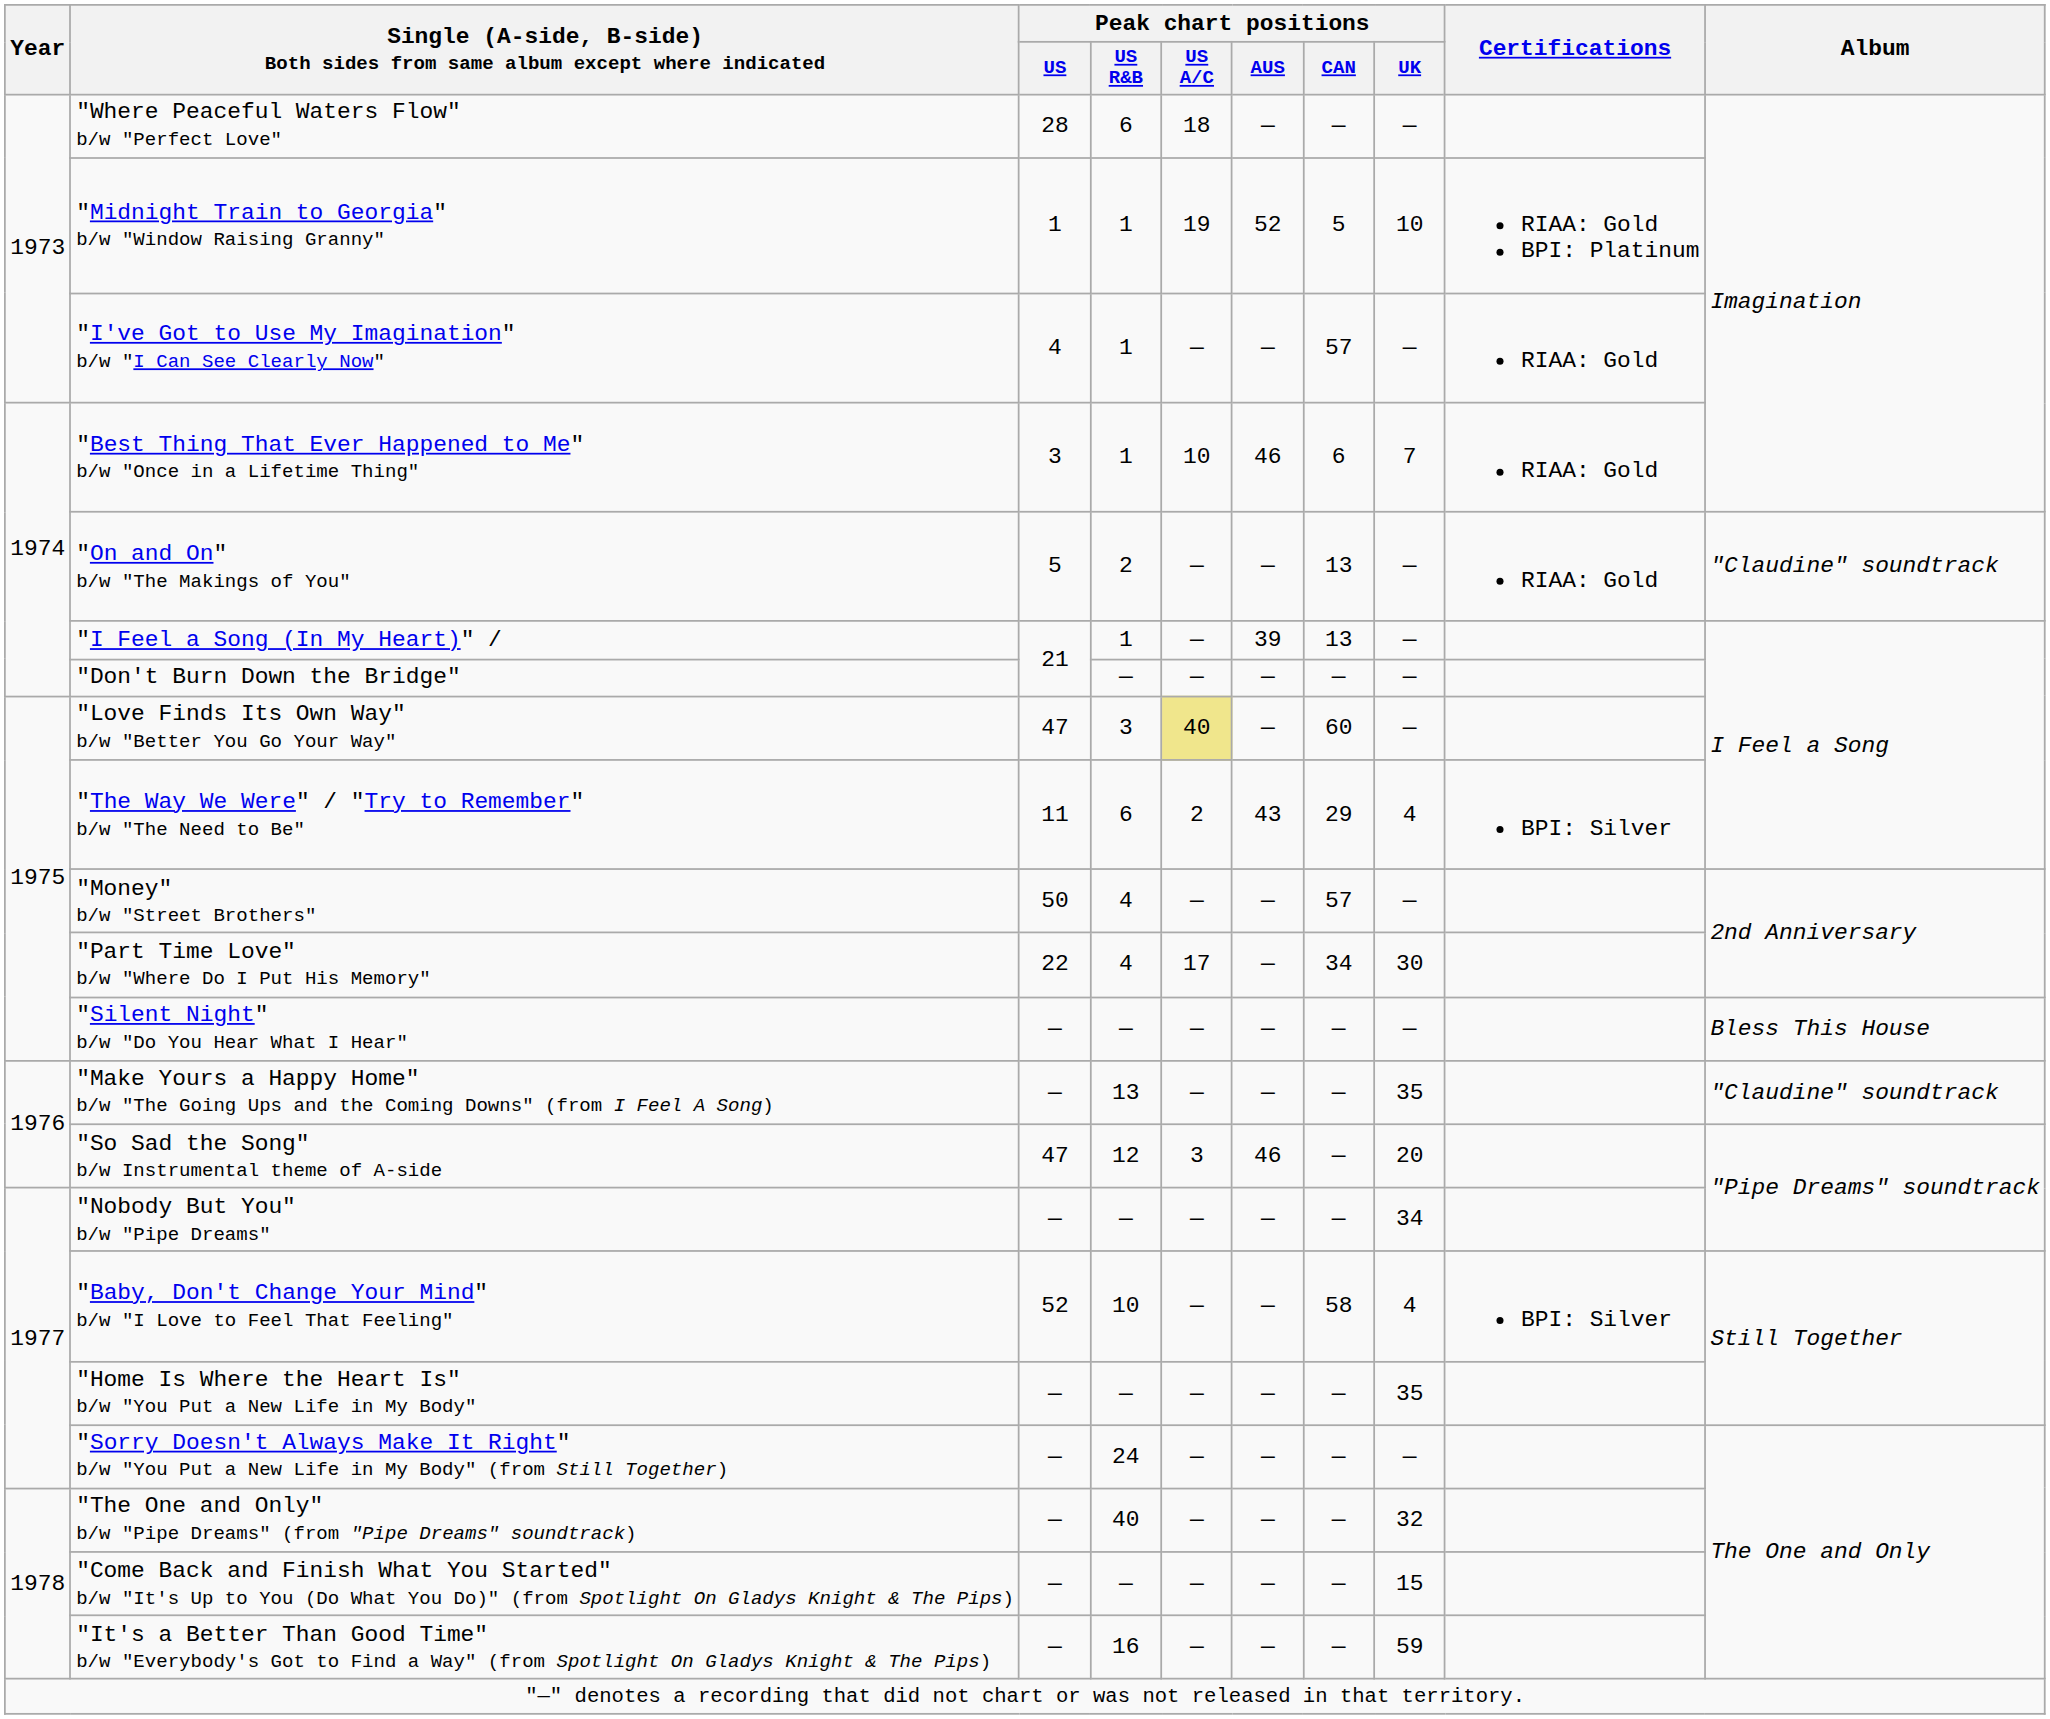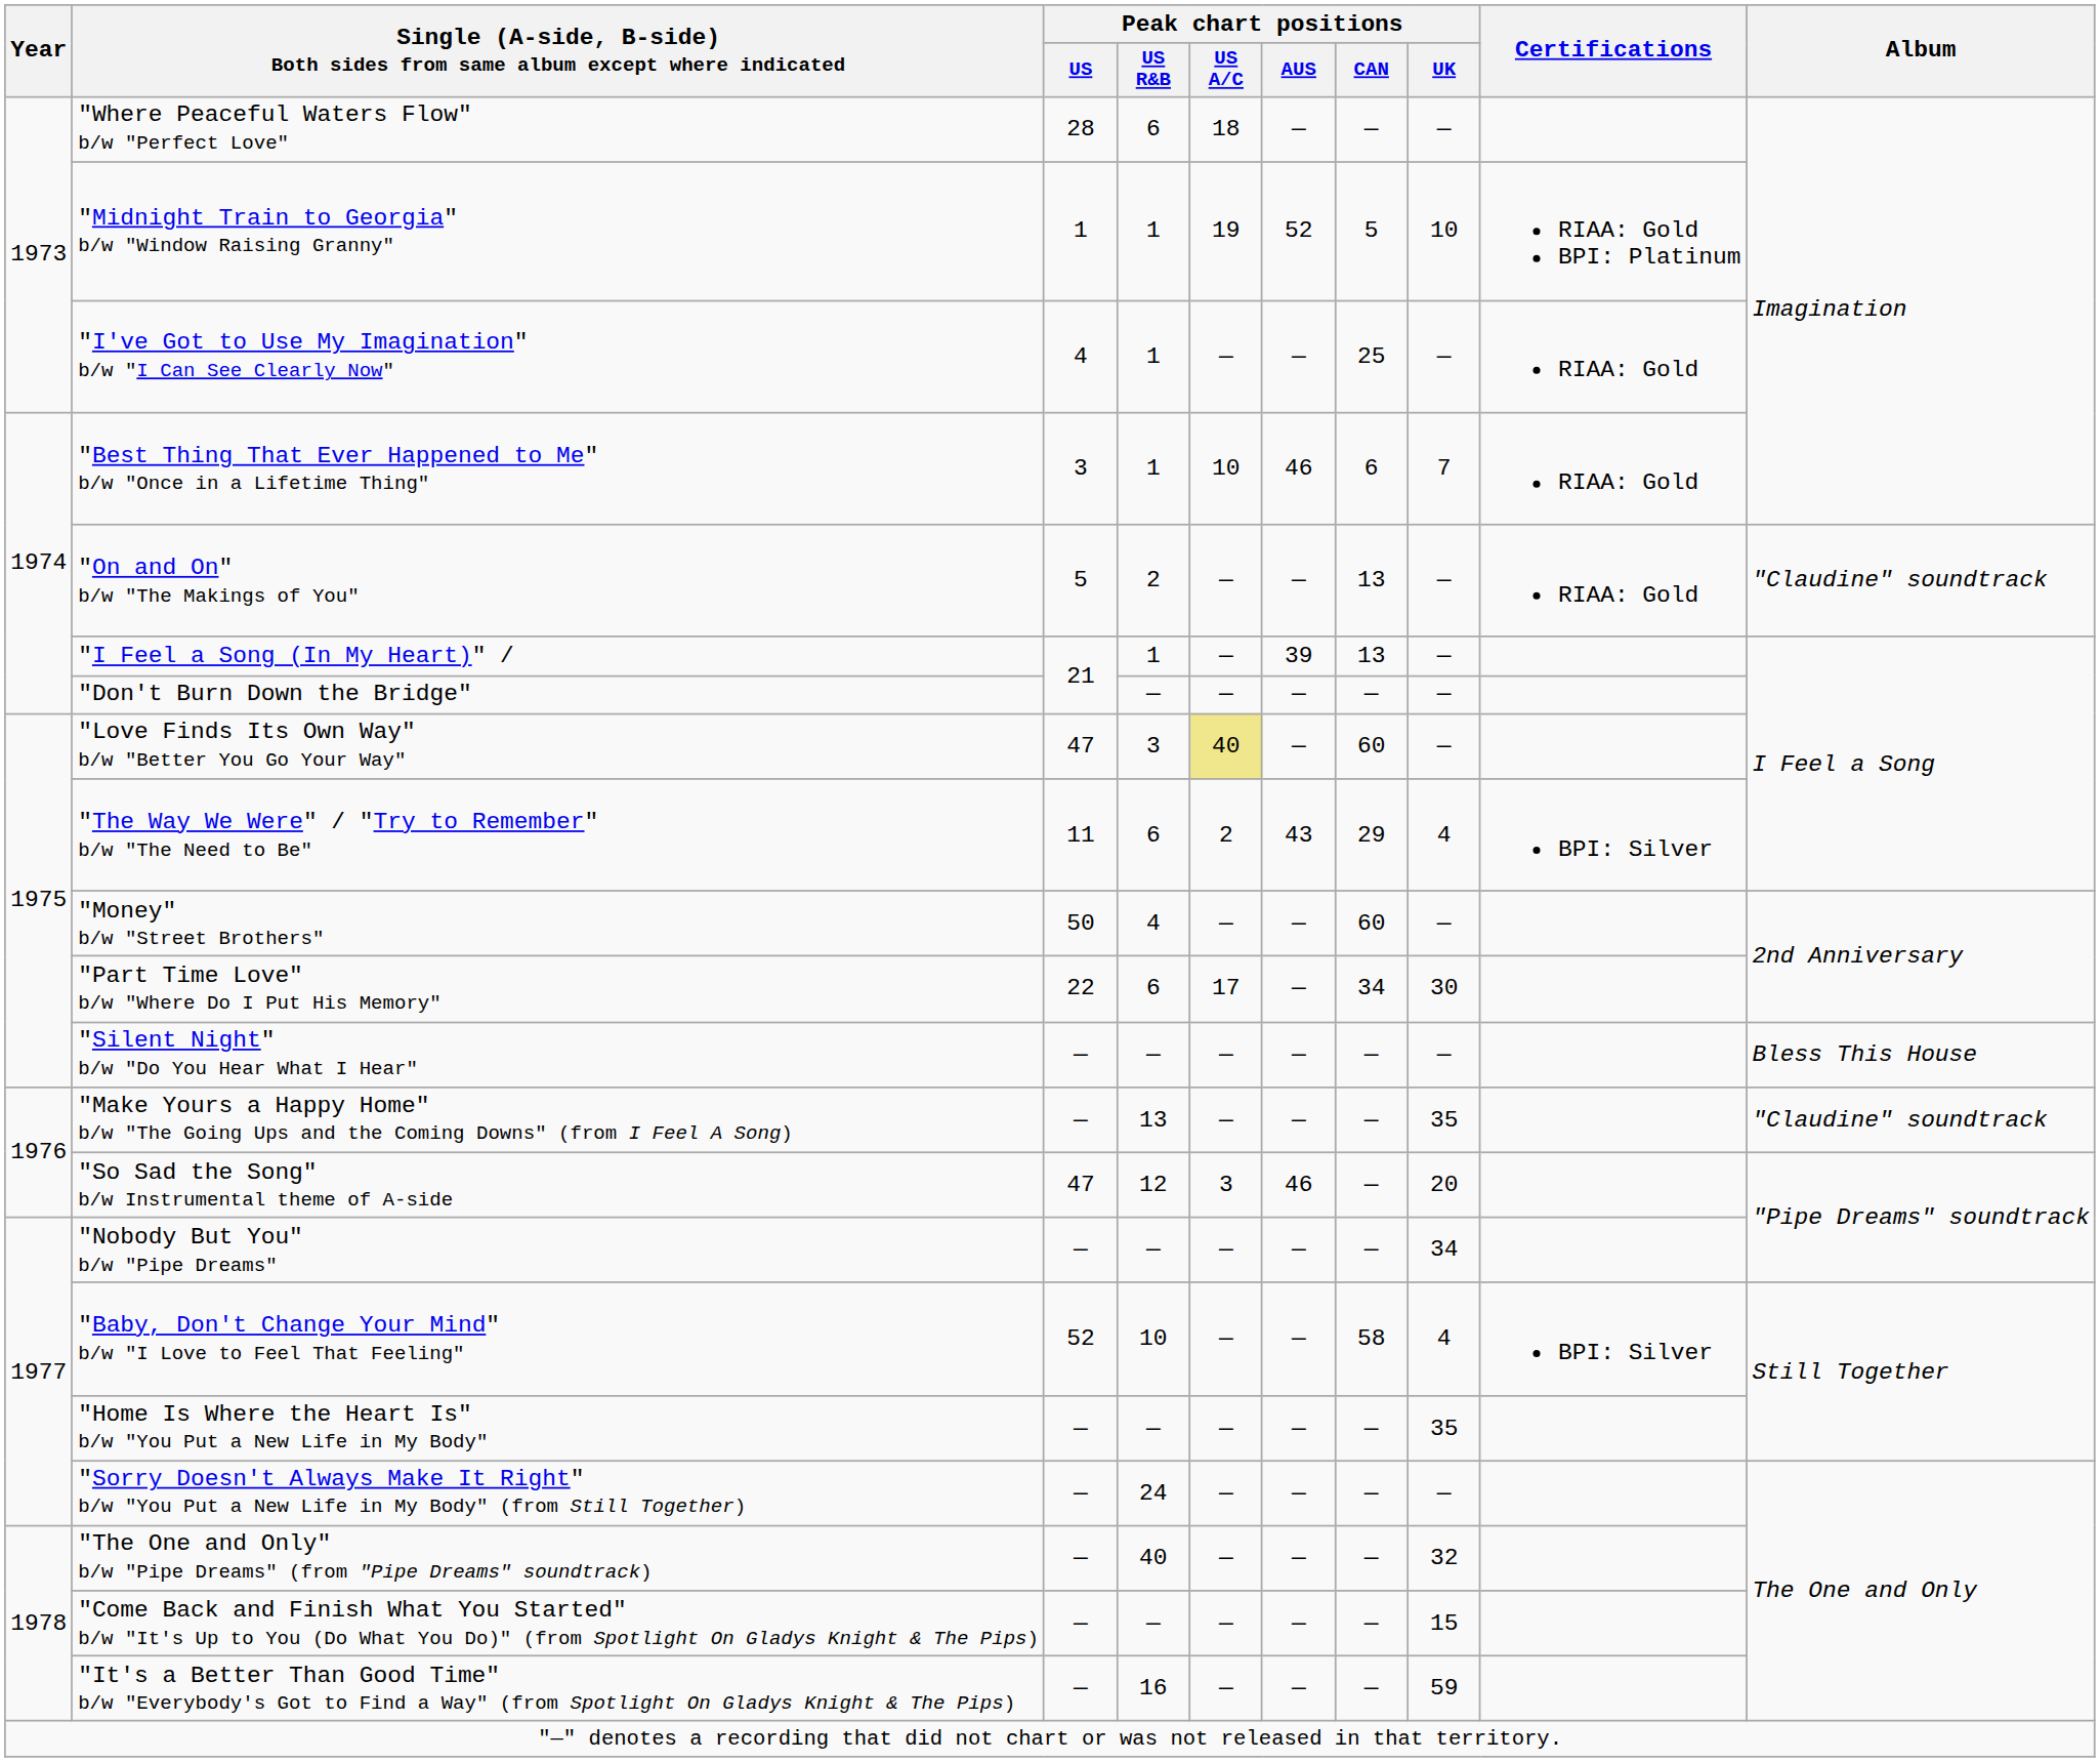"I've Got to Use My Imagination" b/w "I Can See Clearly Now" | Peak chart positions / CAN: 57 -> 25
"Money" b/w "Street Brothers" | Peak chart positions / CAN: 57 -> 60
"Part Time Love" b/w "Where Do I Put His Memory" | Peak chart positions / US R&B: 4 -> 6
